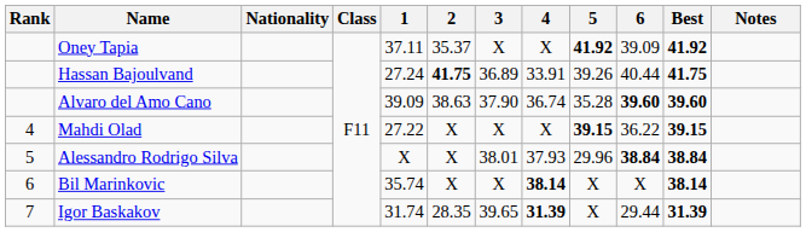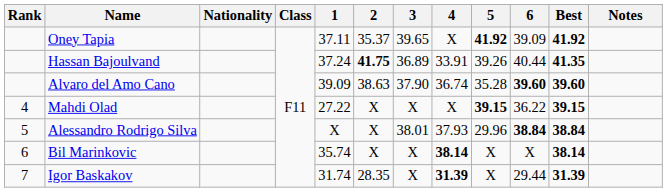Oney Tapia | 3: X -> 39.65
Hassan Bajoulvand | 1: 27.24 -> 37.24
Hassan Bajoulvand | Best: 41.75 -> 41.35
Igor Baskakov | 3: 39.65 -> X
